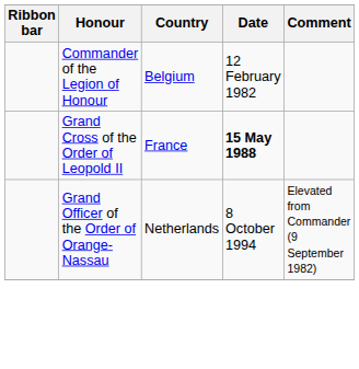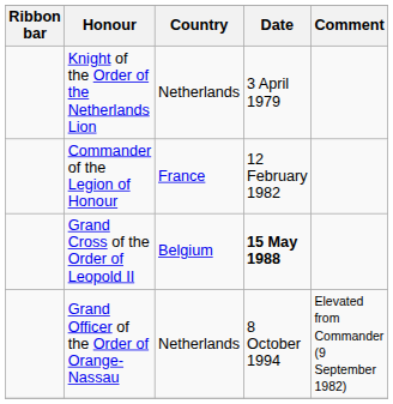+ row: Knight of the Order of the Netherlands Lion | Netherlands | 3 April 1979
Commander of the Legion of Honour | Country: Belgium -> France
Grand Cross of the Order of Leopold II | Country: France -> Belgium
